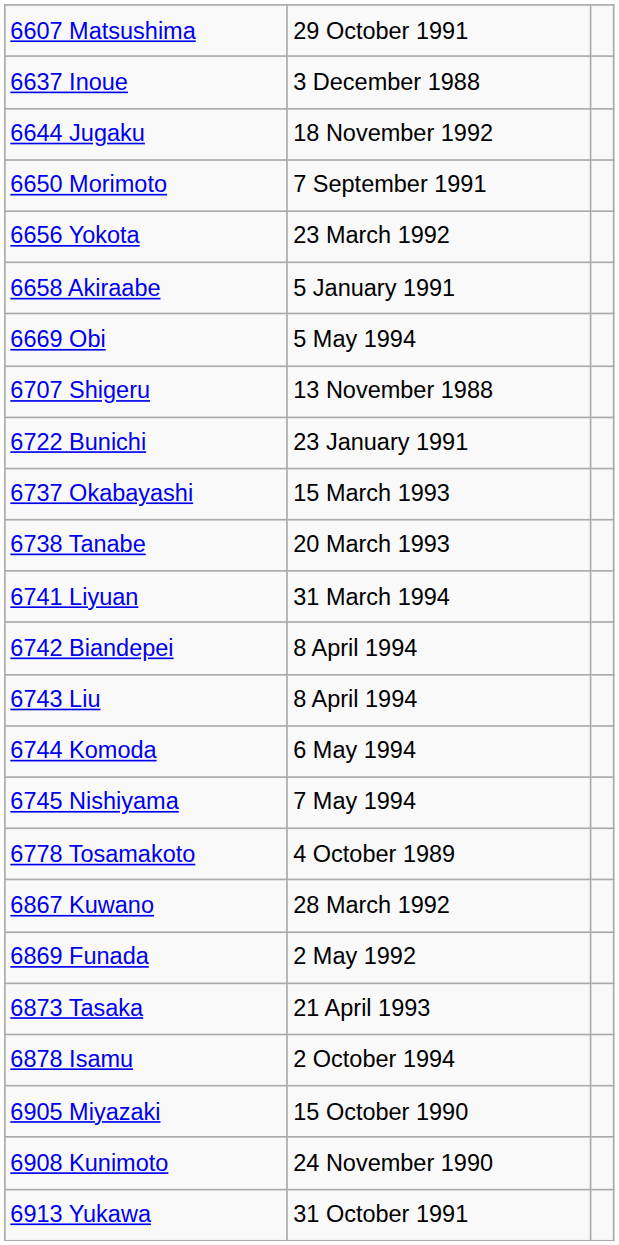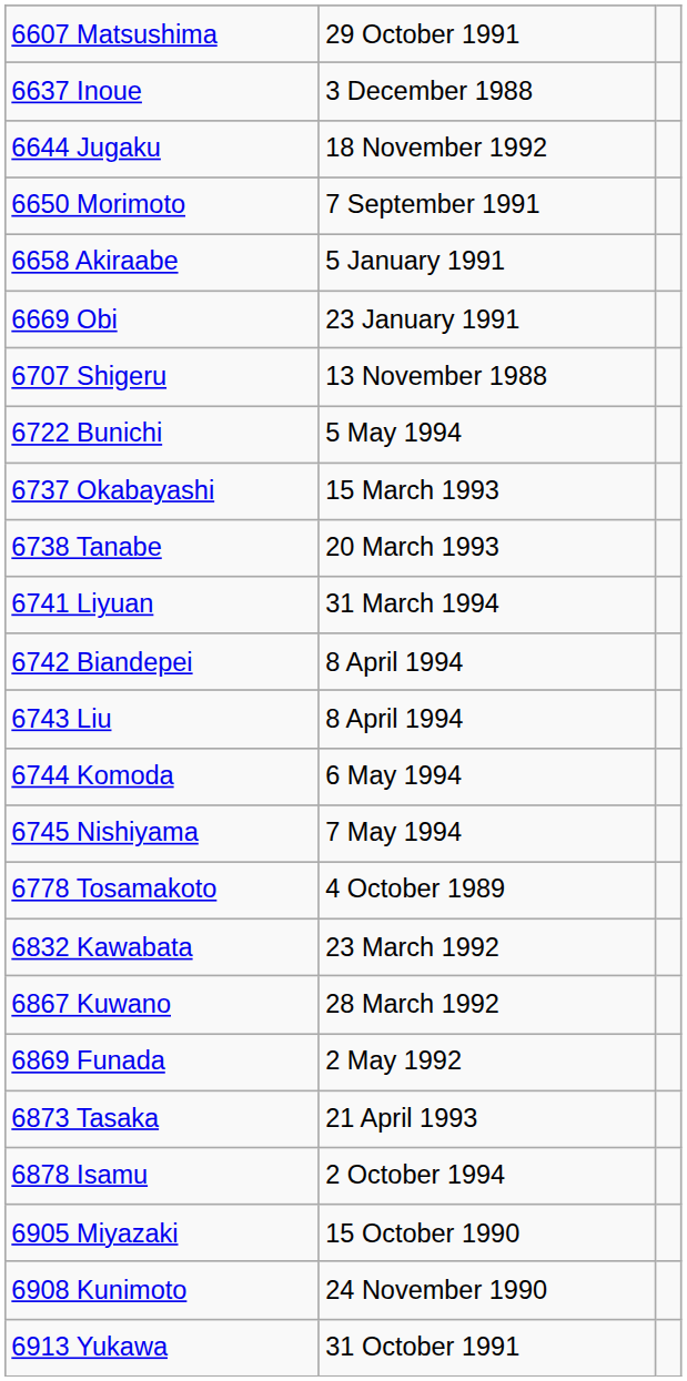- row: 6656 Yokota | 23 March 1992
6669 Obi | column 2: 5 May 1994 -> 23 January 1991
6722 Bunichi | column 2: 23 January 1991 -> 5 May 1994
+ row: 6832 Kawabata | 23 March 1992
